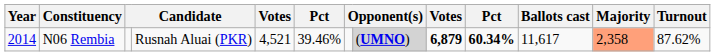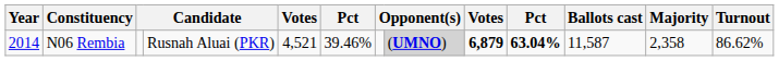N06 Rembia | column 10: 60.34% -> 63.04%
N06 Rembia | Ballots cast: 11,617 -> 11,587
N06 Rembia | Majority: lightsalmon background -> no background
N06 Rembia | Turnout: 87.62% -> 86.62%
